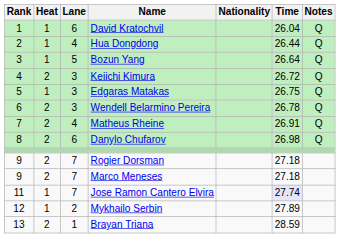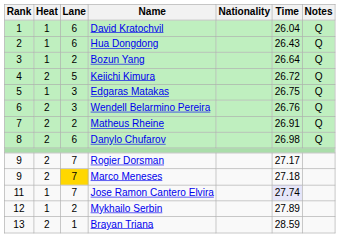Hua Dongdong | Lane: 4 -> 6
Hua Dongdong | Time: 26.44 -> 26.43
Bozun Yang | Lane: 5 -> 2
Keiichi Kimura | Lane: 3 -> 5
Wendell Belarmino Pereira | Time: 26.78 -> 26.76
Matheus Rheine | Lane: 4 -> 2
Rogier Dorsman | Time: 27.18 -> 27.17
Marco Meneses | Lane: no background -> gold background
